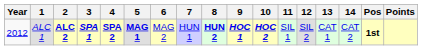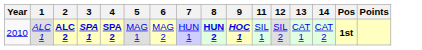- column: 10 | HOC 2
ALC 1 | Year: 2012 -> 2010
ALC 1 | 5: bold -> normal
